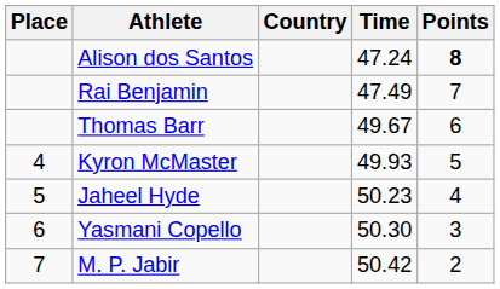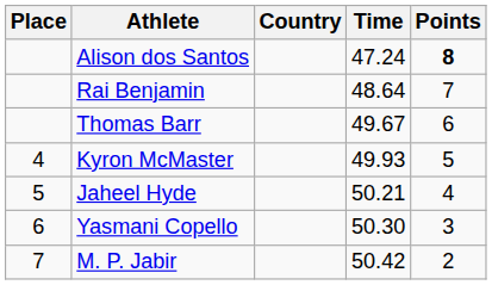Rai Benjamin | Time: 47.49 -> 48.64
Jaheel Hyde | Time: 50.23 -> 50.21
